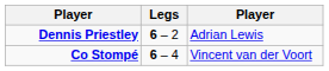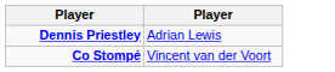- column: Legs | 6 – 2 | 6 – 4
